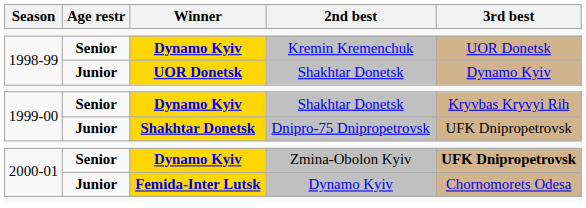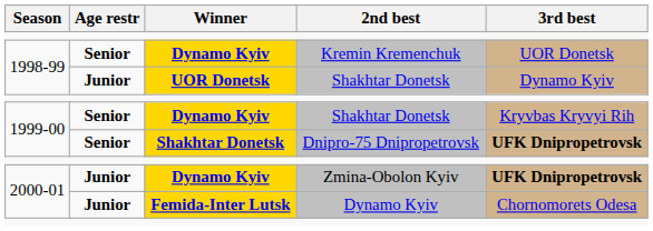Dnipro-75 Dnipropetrovsk | Age restr: Junior -> Senior
Dnipro-75 Dnipropetrovsk | 3rd best: normal -> bold
Zmina-Obolon Kyiv | Age restr: Senior -> Junior
